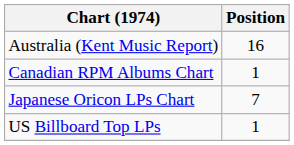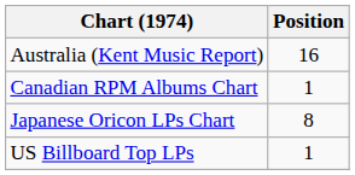Japanese Oricon LPs Chart | Position: 7 -> 8
